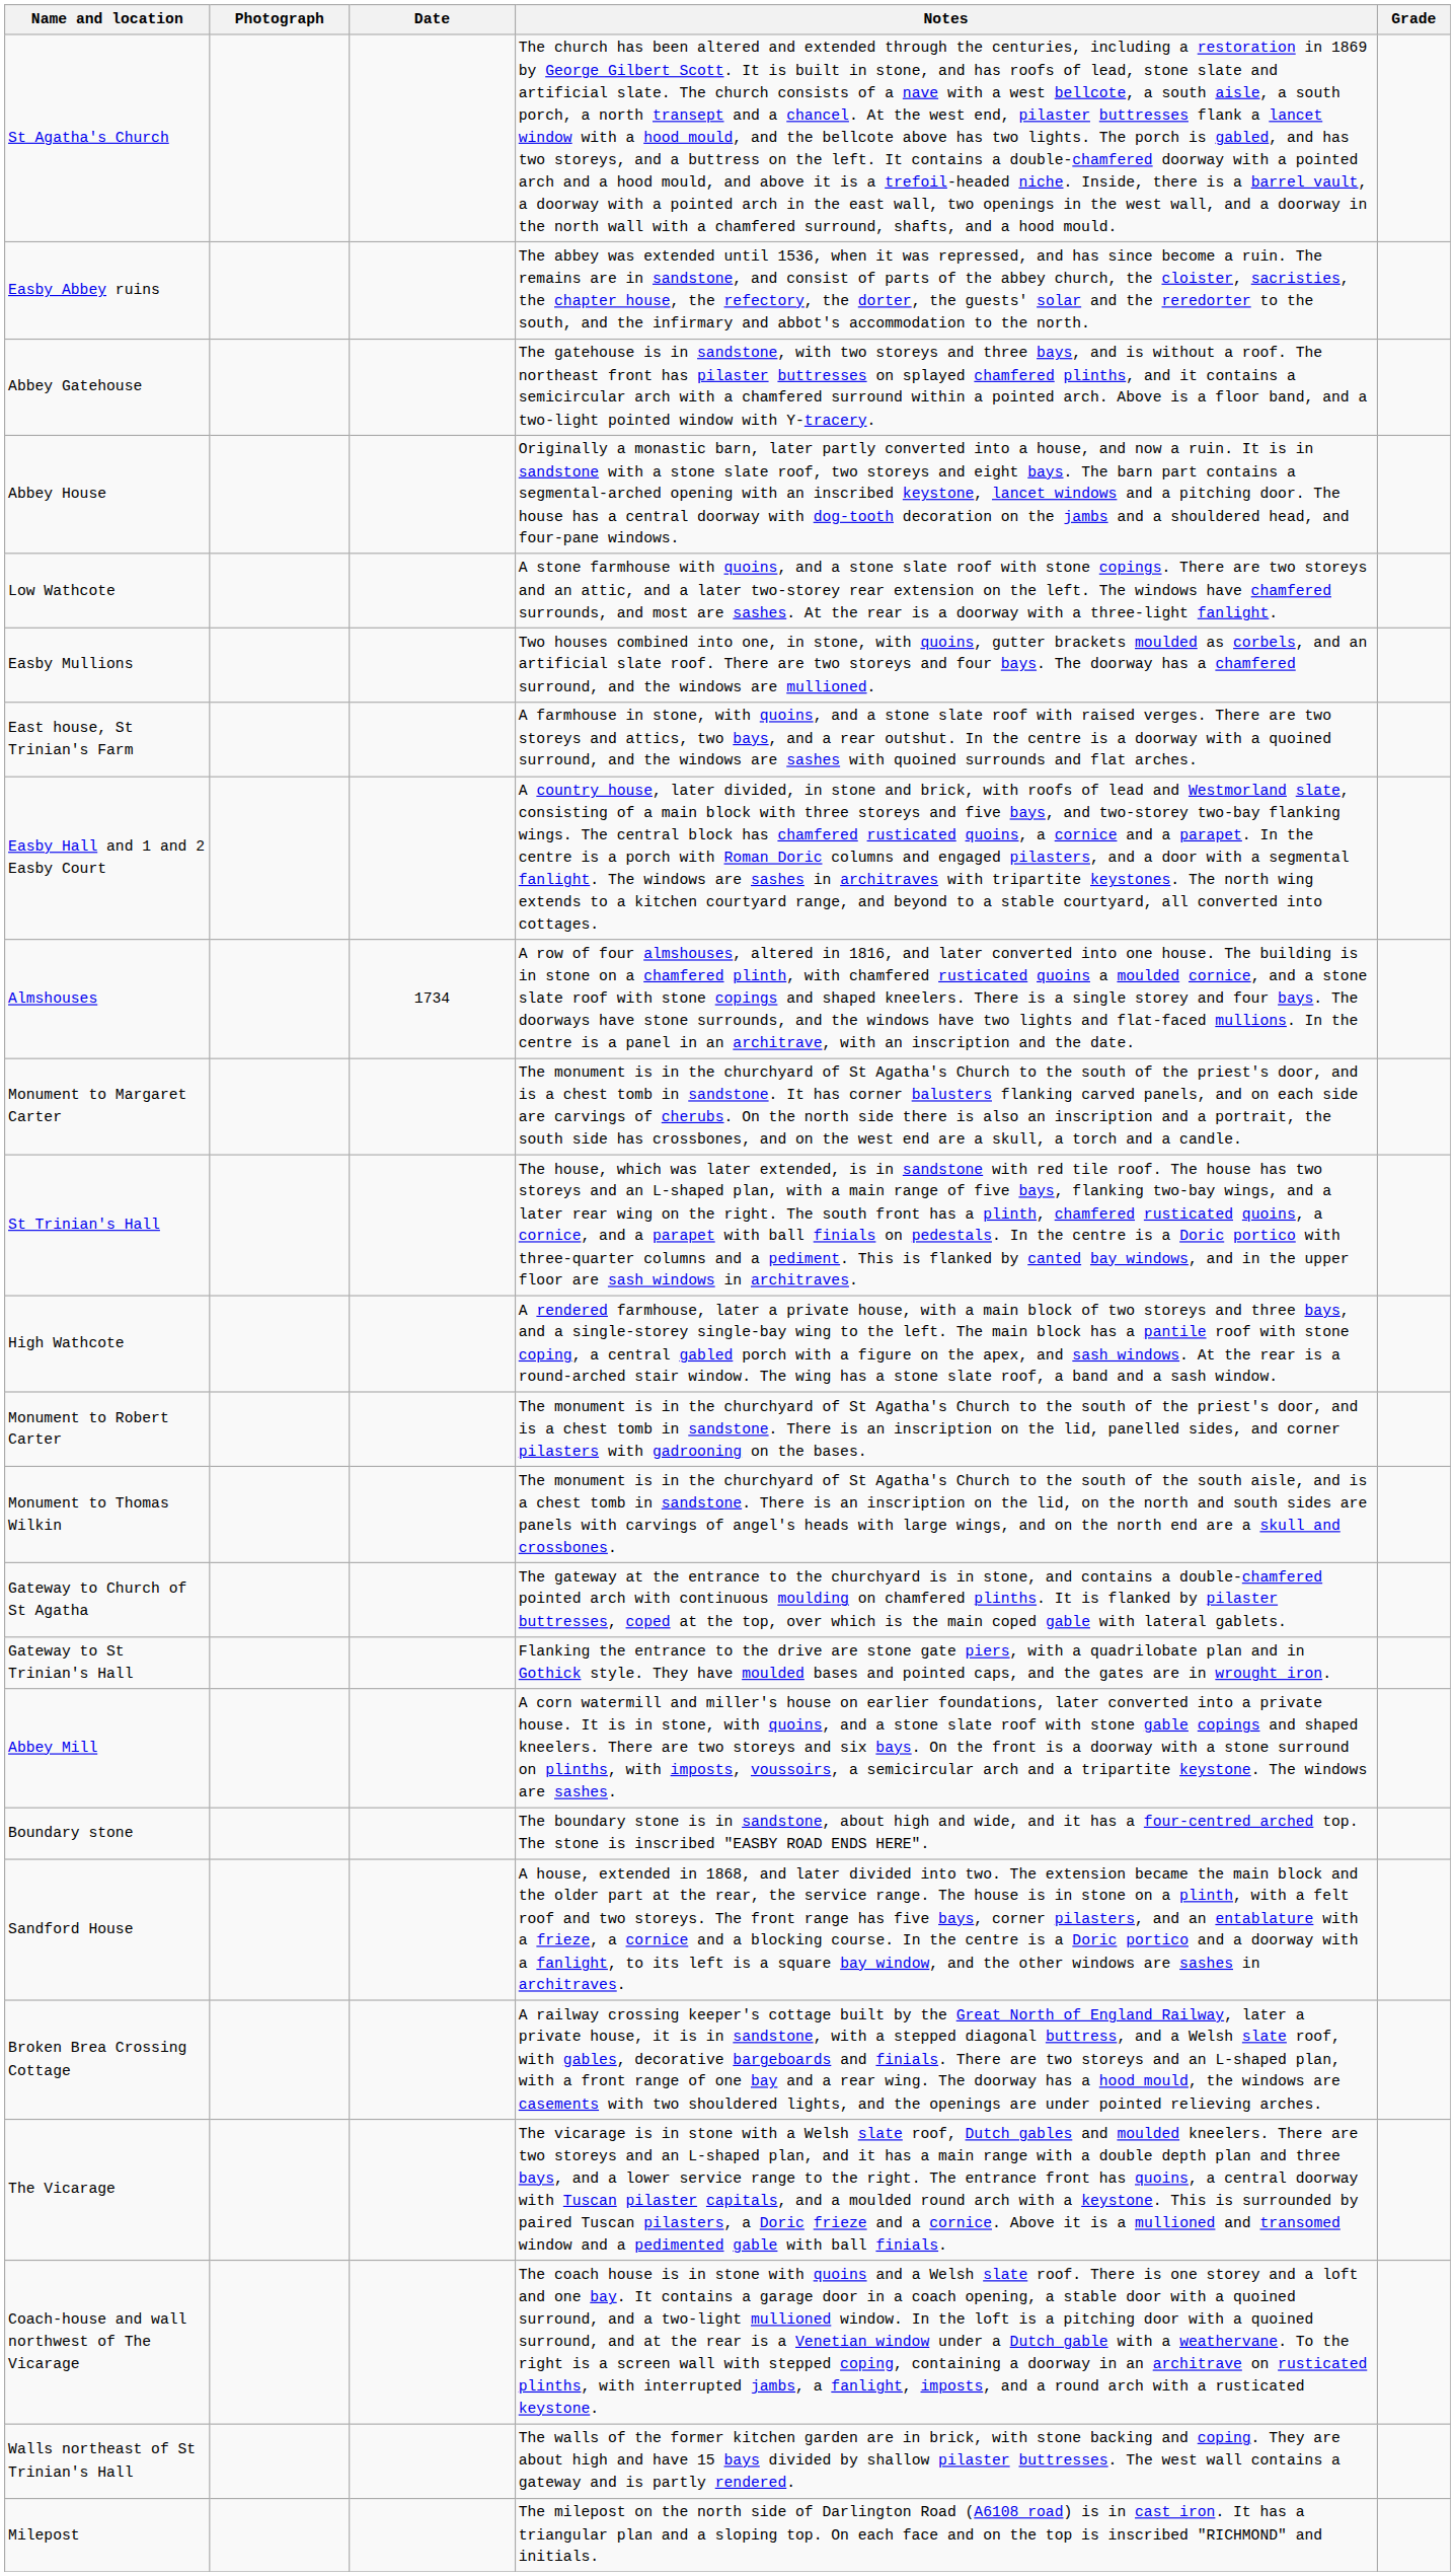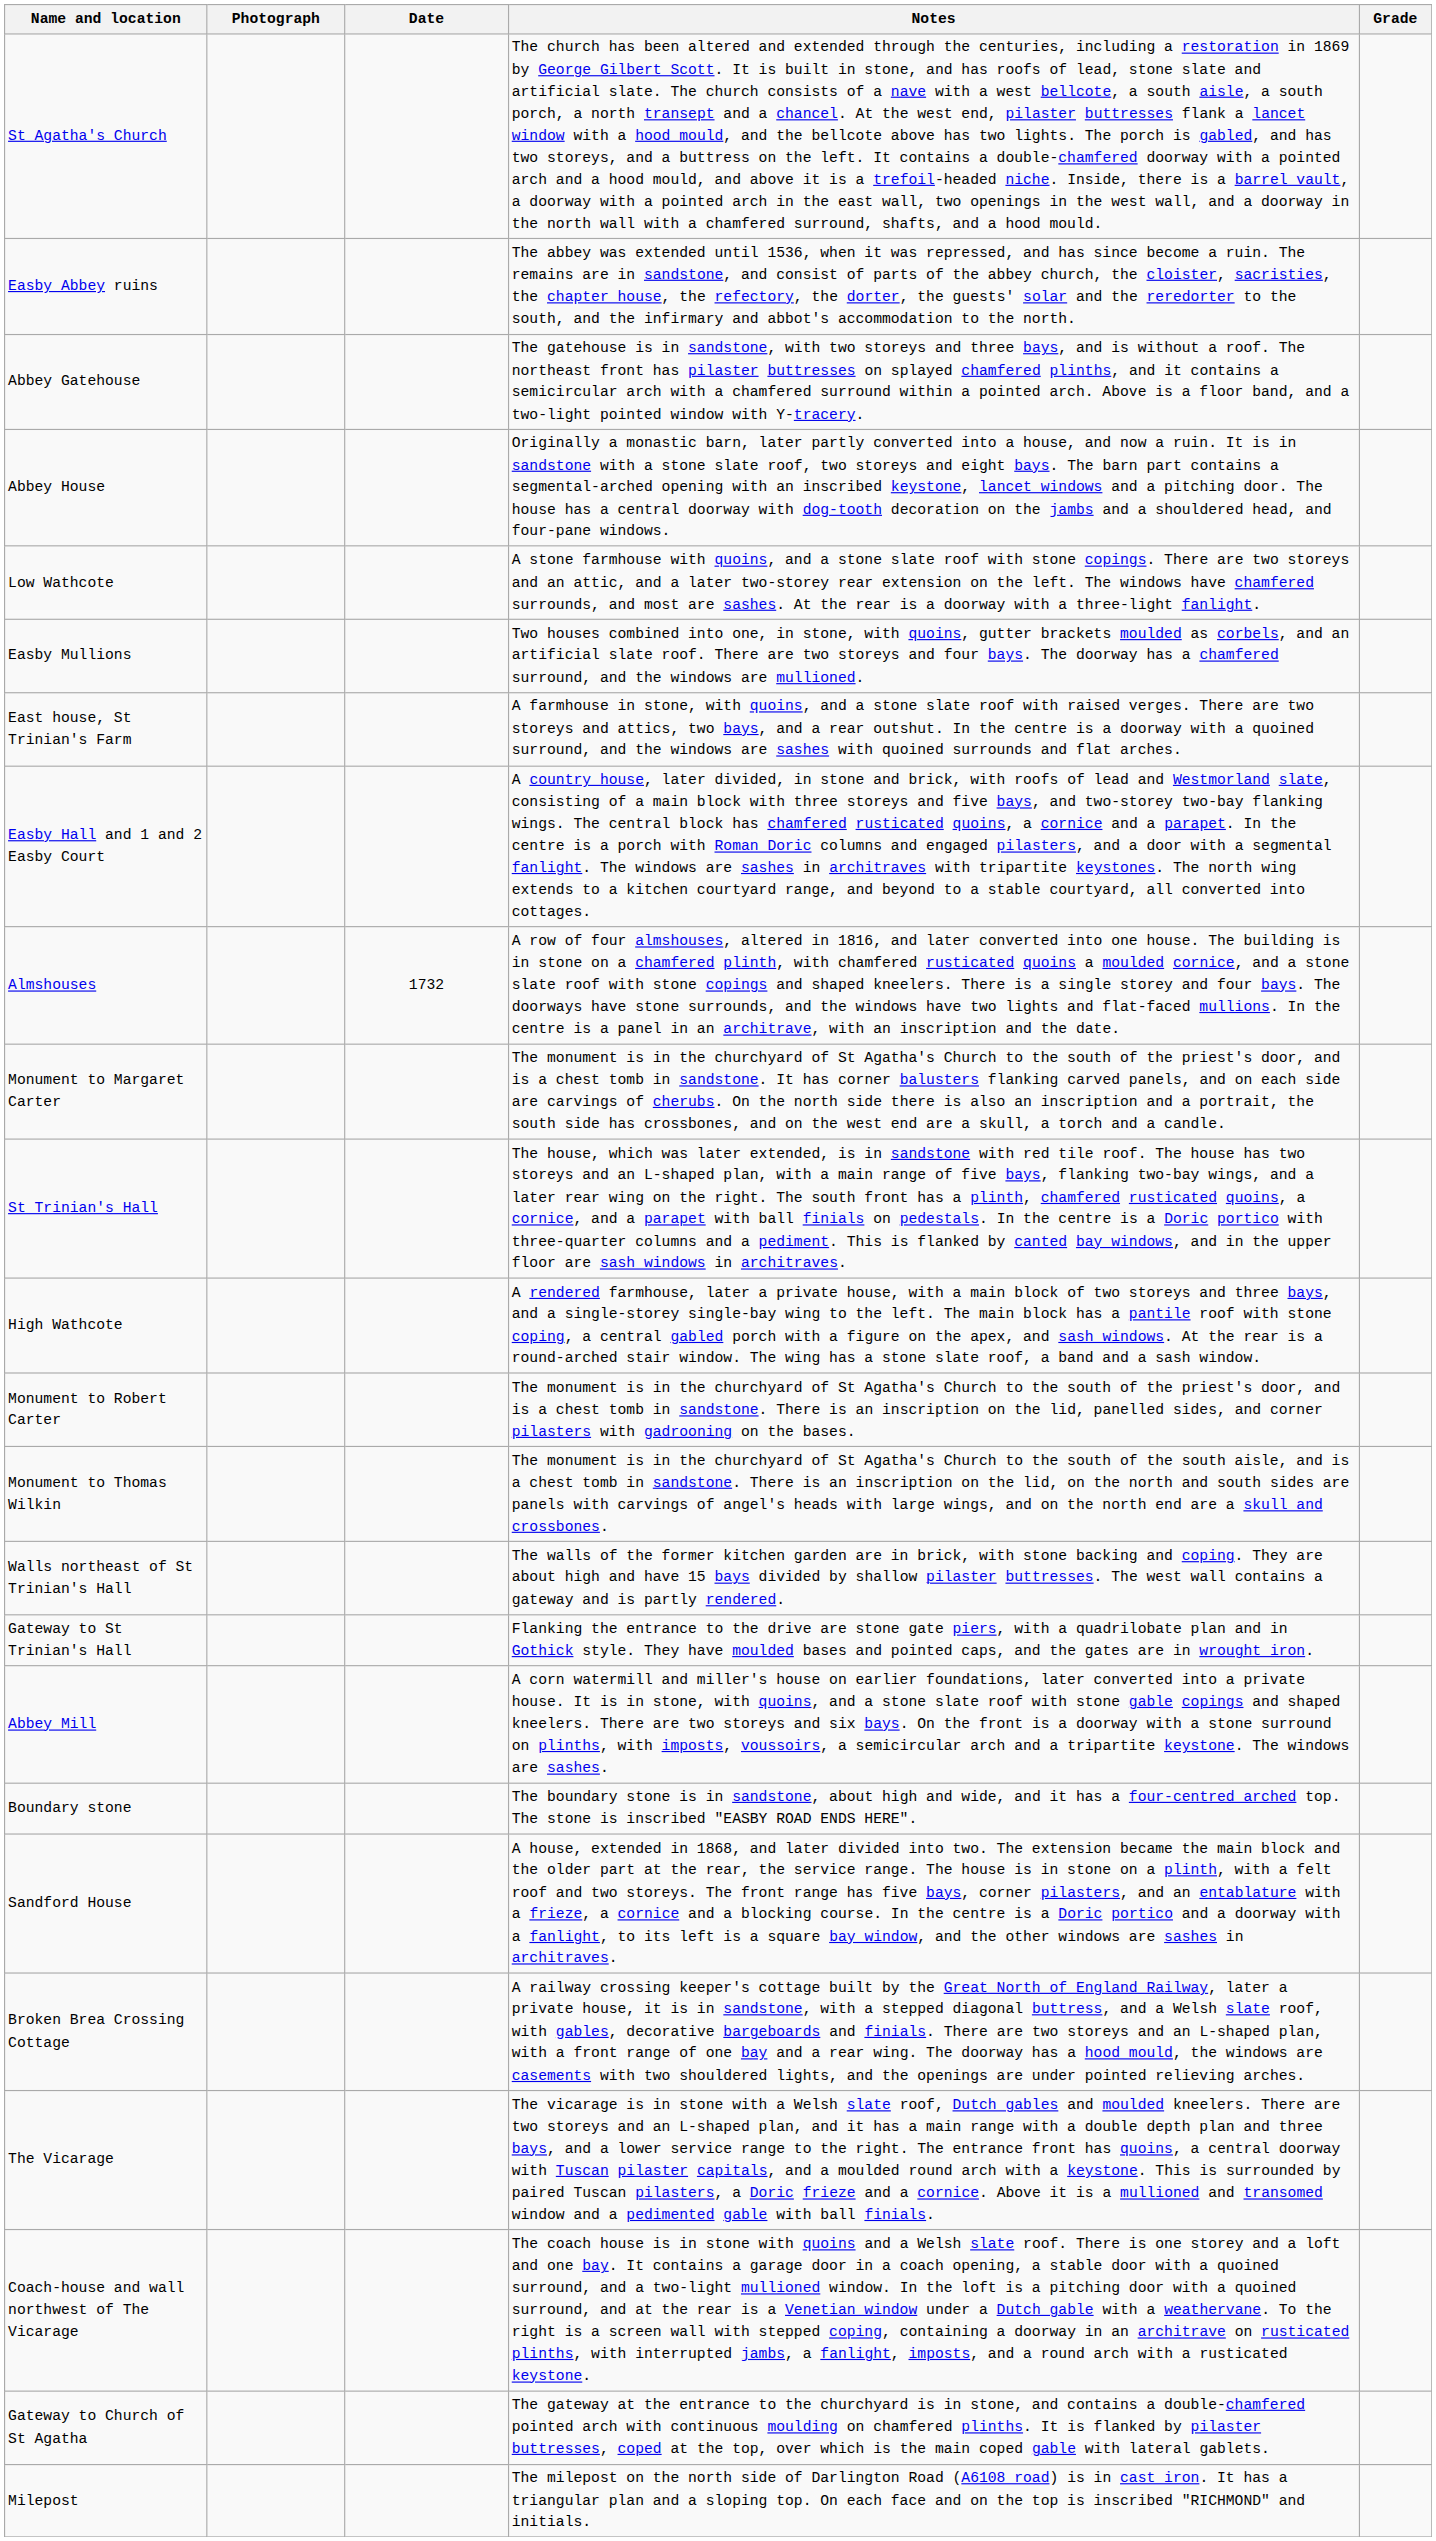Almshouses | Date: 1734 -> 1732
rows swapped: Walls northeast of St Trinian's Hall <-> Gateway to Church of St Agatha
